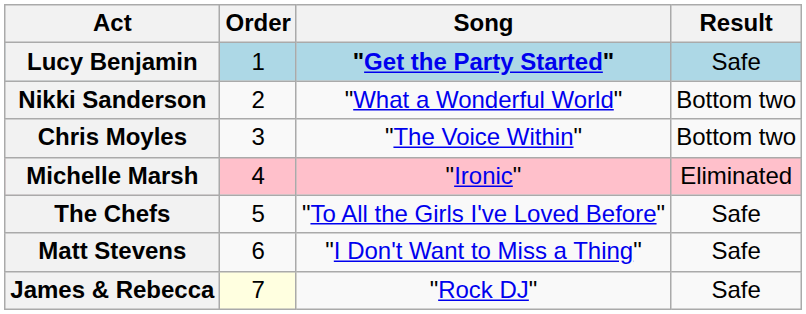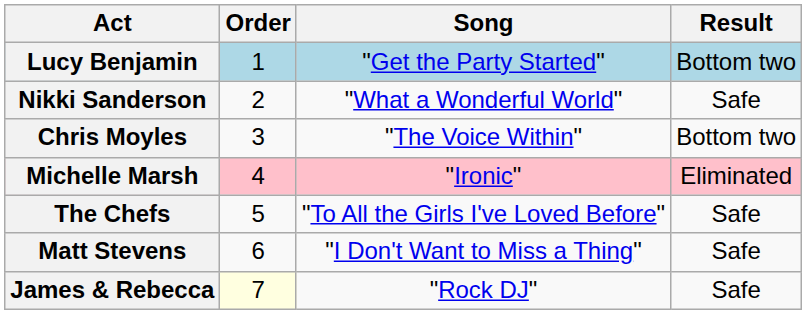Lucy Benjamin | Song: bold -> normal
Lucy Benjamin | Result: Safe -> Bottom two
Nikki Sanderson | Result: Bottom two -> Safe
